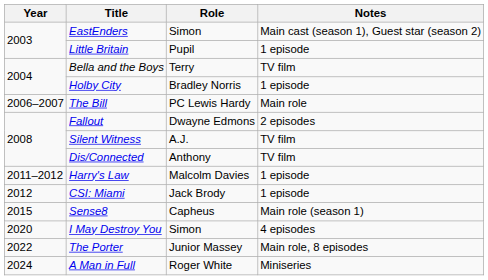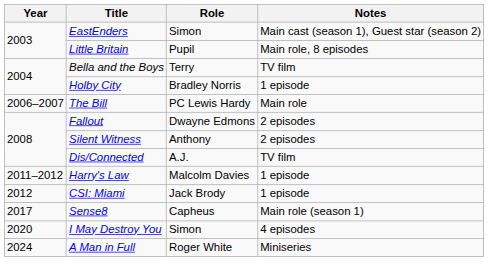Little Britain | Notes: 1 episode -> Main role, 8 episodes
Silent Witness | Role: A.J. -> Anthony
Silent Witness | Notes: TV film -> 2 episodes
Dis/Connected | Role: Anthony -> A.J.
Sense8 | Year: 2015 -> 2017
- row: 2022 | The Porter | Junior Massey | Main role, 8 episodes
